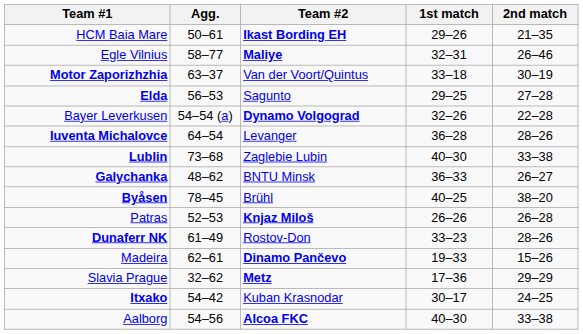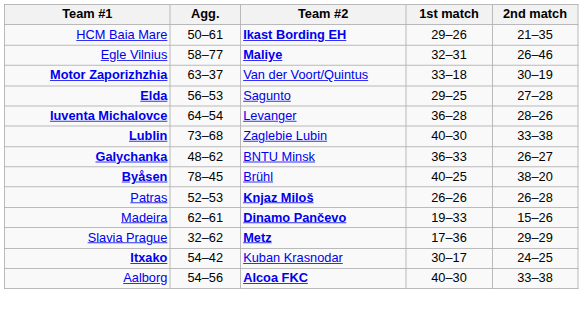- row: Bayer Leverkusen | 54–54 (a) | Dynamo Volgograd | 32–26 | 22–28
- row: Dunaferr NK | 61–49 | Rostov-Don | 33–23 | 28–26
